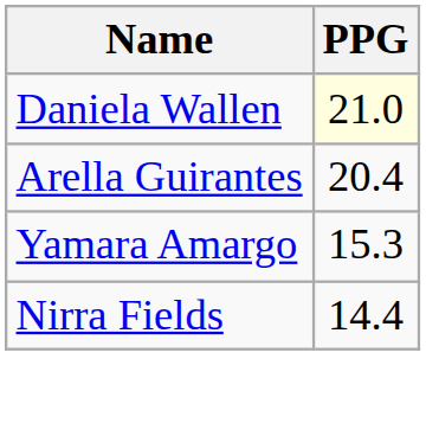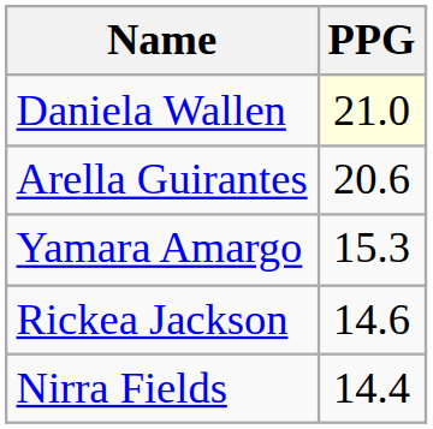Arella Guirantes | PPG: 20.4 -> 20.6
+ row: Rickea Jackson | 14.6
